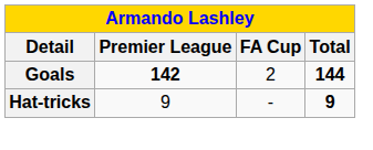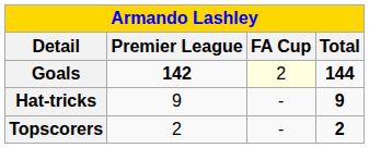Goals | FA Cup: no background -> lightyellow background
+ row: Topscorers | 2 | - | 2
